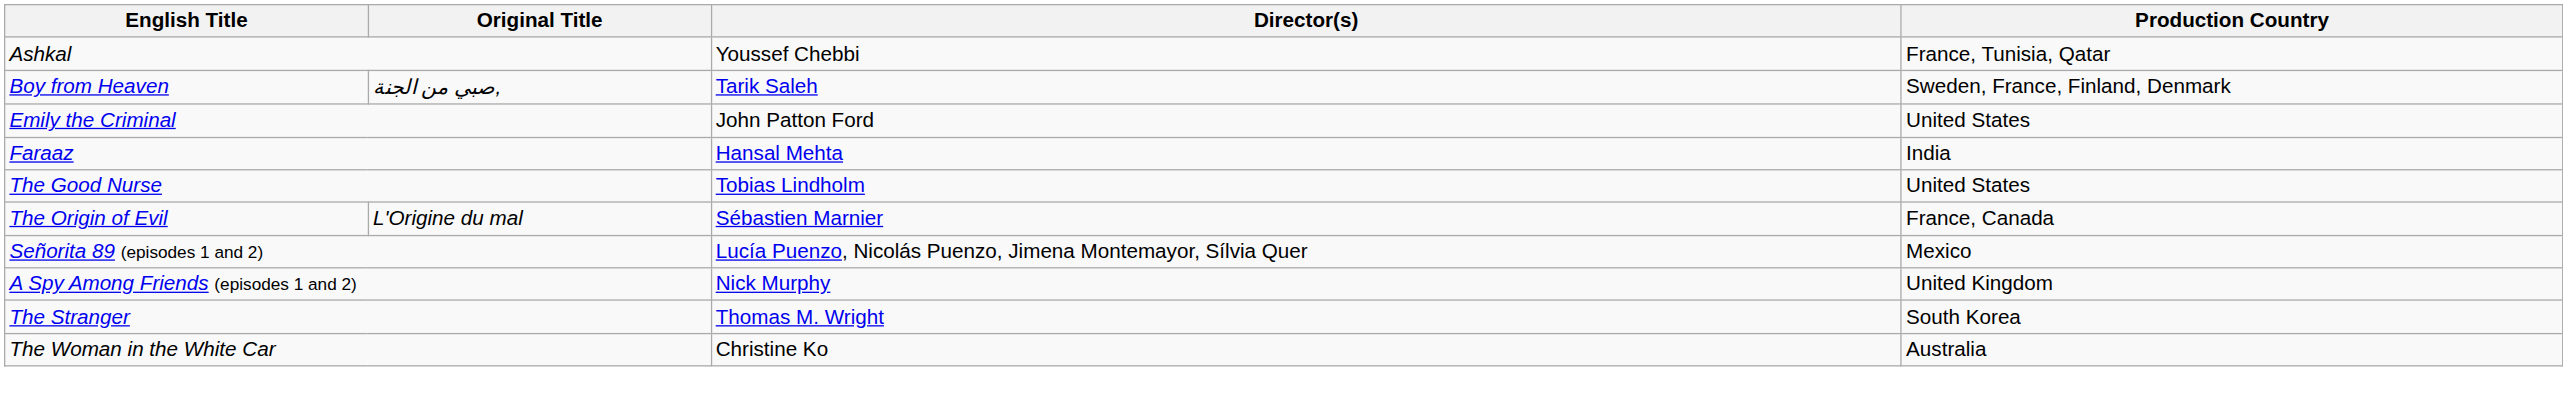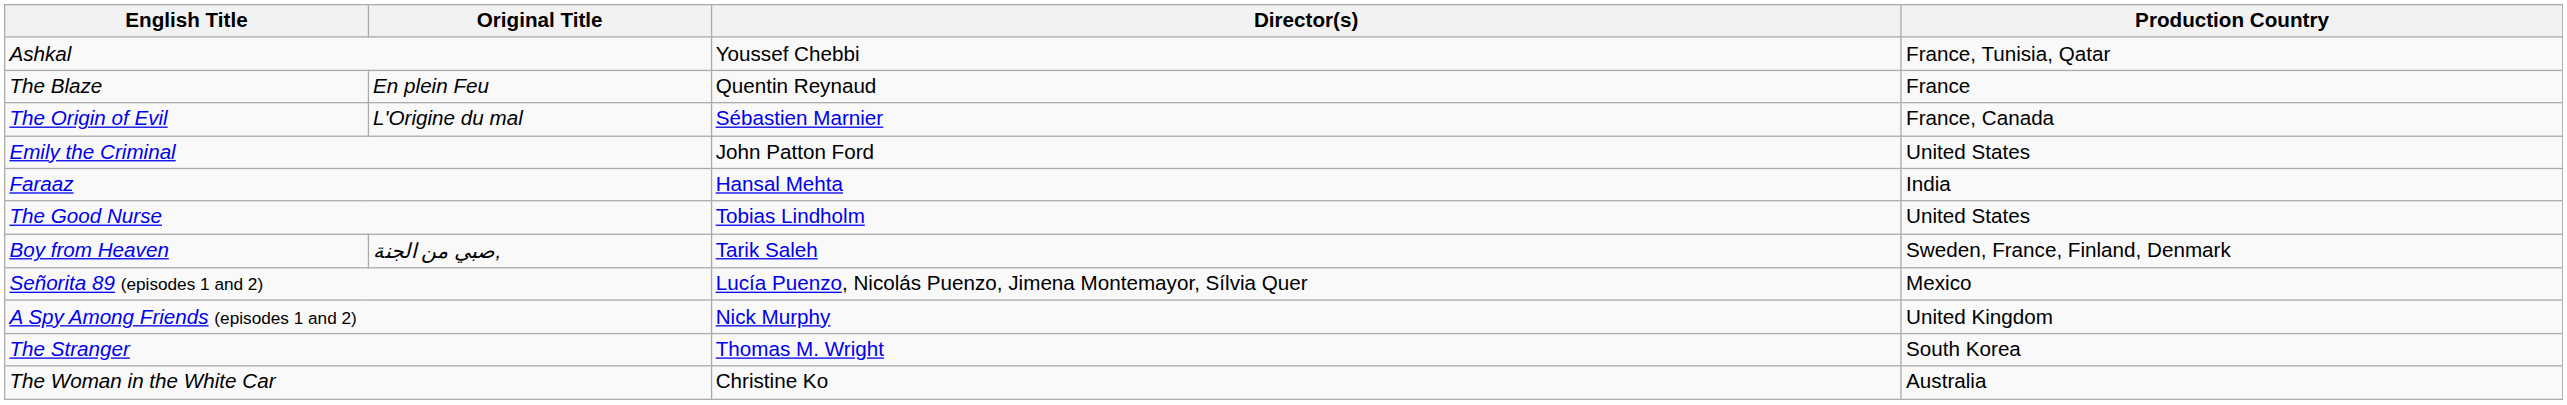+ row: The Blaze | En plein Feu | Quentin Reynaud | France
rows swapped: Boy from Heaven <-> The Origin of Evil
